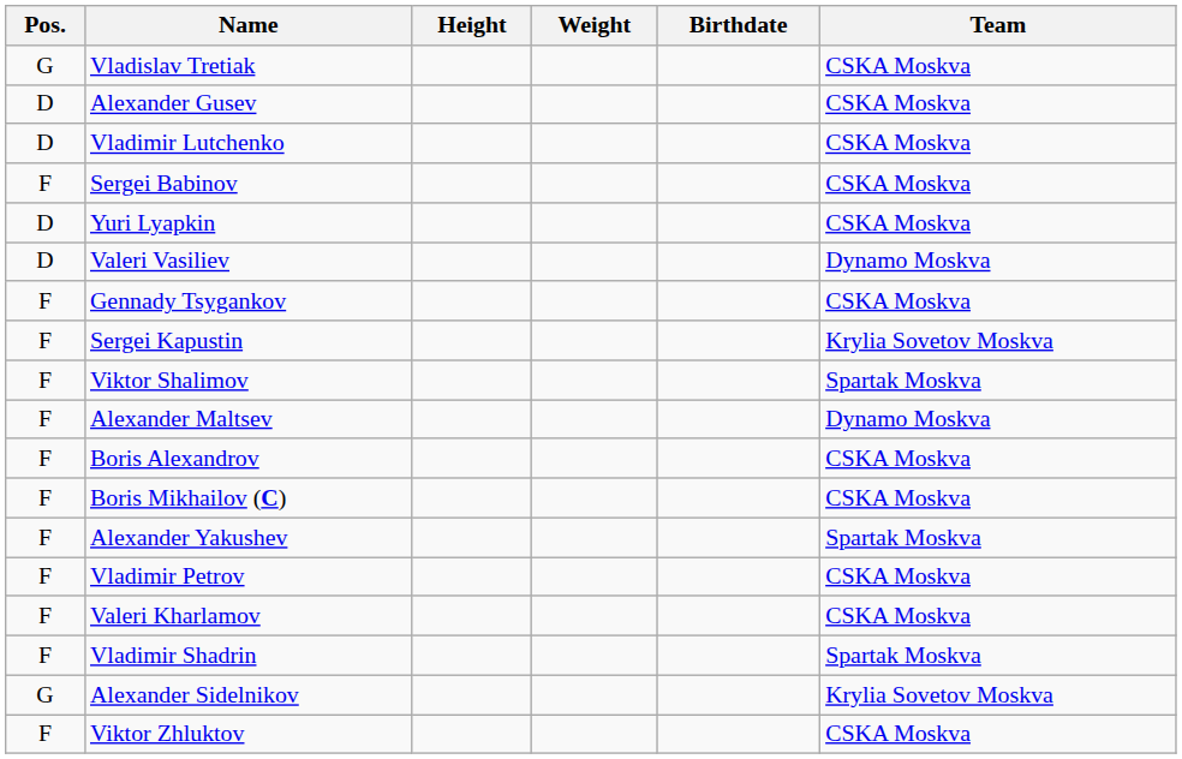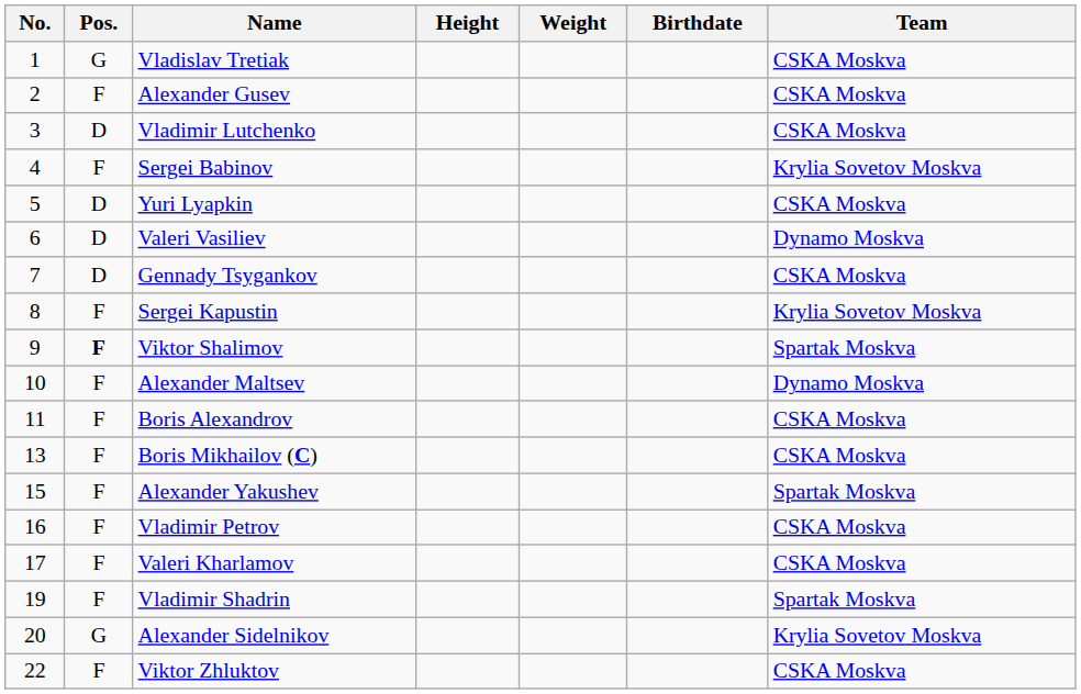+ column: No. | 1 | 2 | 3 | 4 | 5 | 6 | 7 | 8 | 9 | 10 | 11 | 13 | 15 | 16 | 17 | 19 | 20 | 22
Alexander Gusev | Pos.: D -> F
Sergei Babinov | Team: CSKA Moskva -> Krylia Sovetov Moskva
Gennady Tsygankov | Pos.: F -> D
Viktor Shalimov | Pos.: normal -> bold
